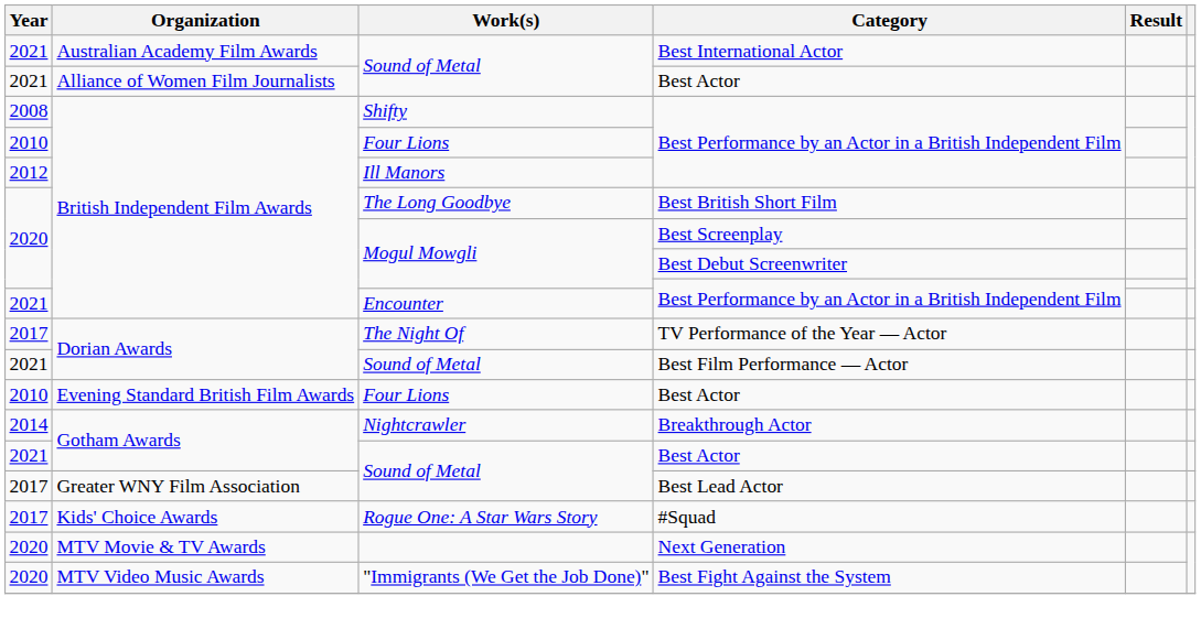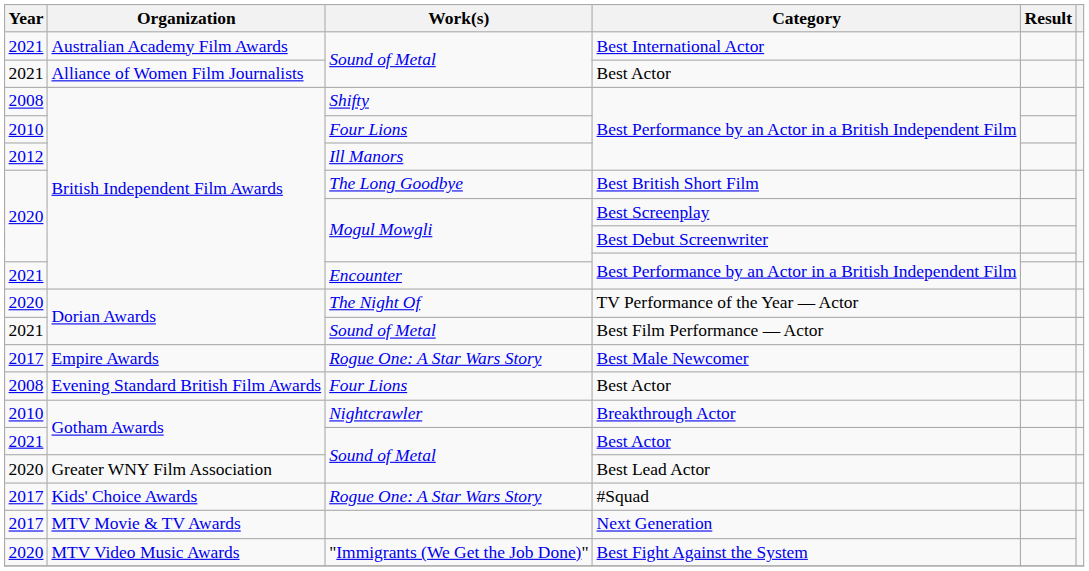TV Performance of the Year — Actor | Year: 2017 -> 2020
+ row: 2017 | Empire Awards | Rogue One: A Star Wars Story | Best Male Newcomer
Four Lions / Best Actor | Year: 2010 -> 2008
Breakthrough Actor | Year: 2014 -> 2010
Best Lead Actor | Year: 2017 -> 2020
Next Generation | Year: 2020 -> 2017
